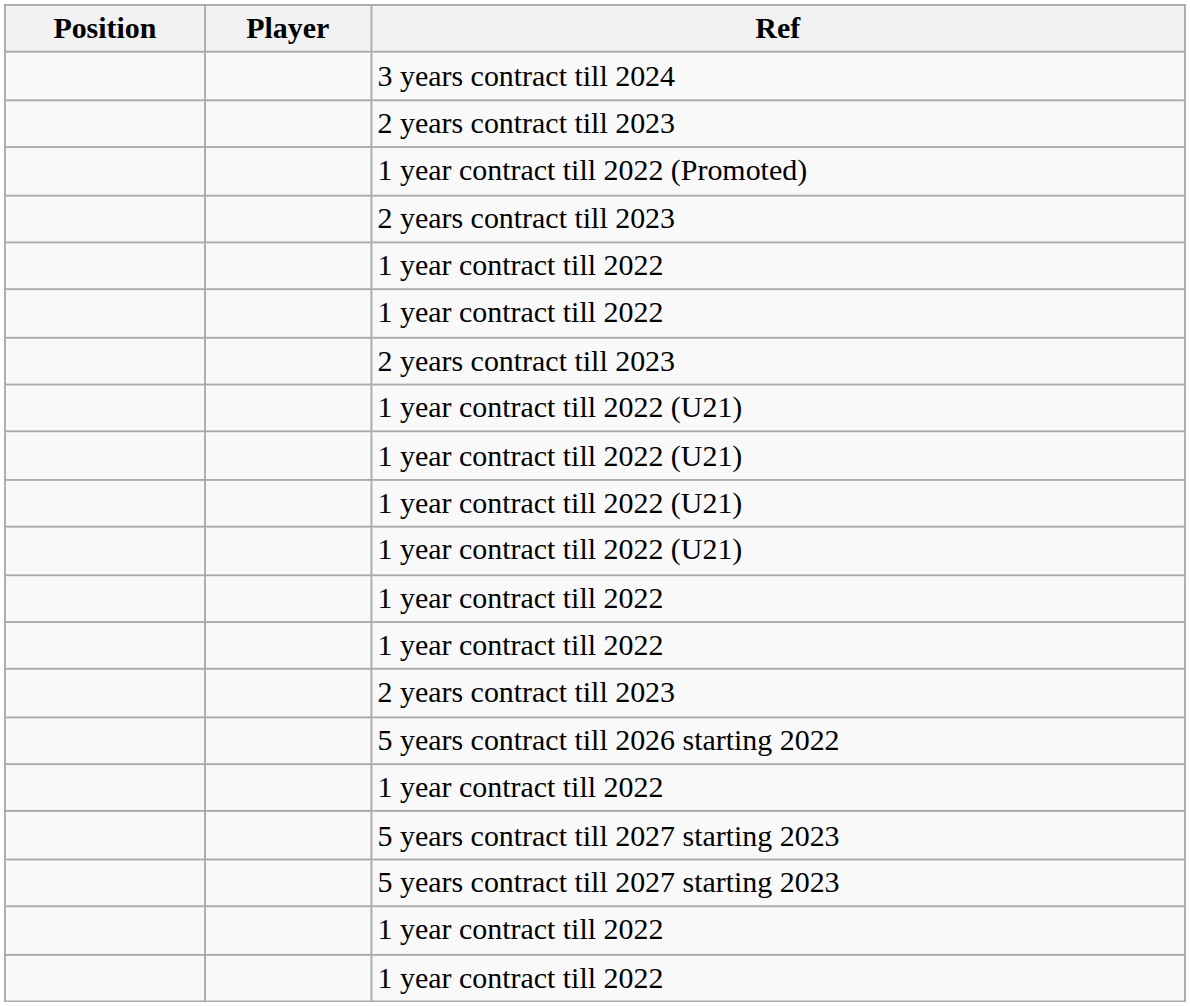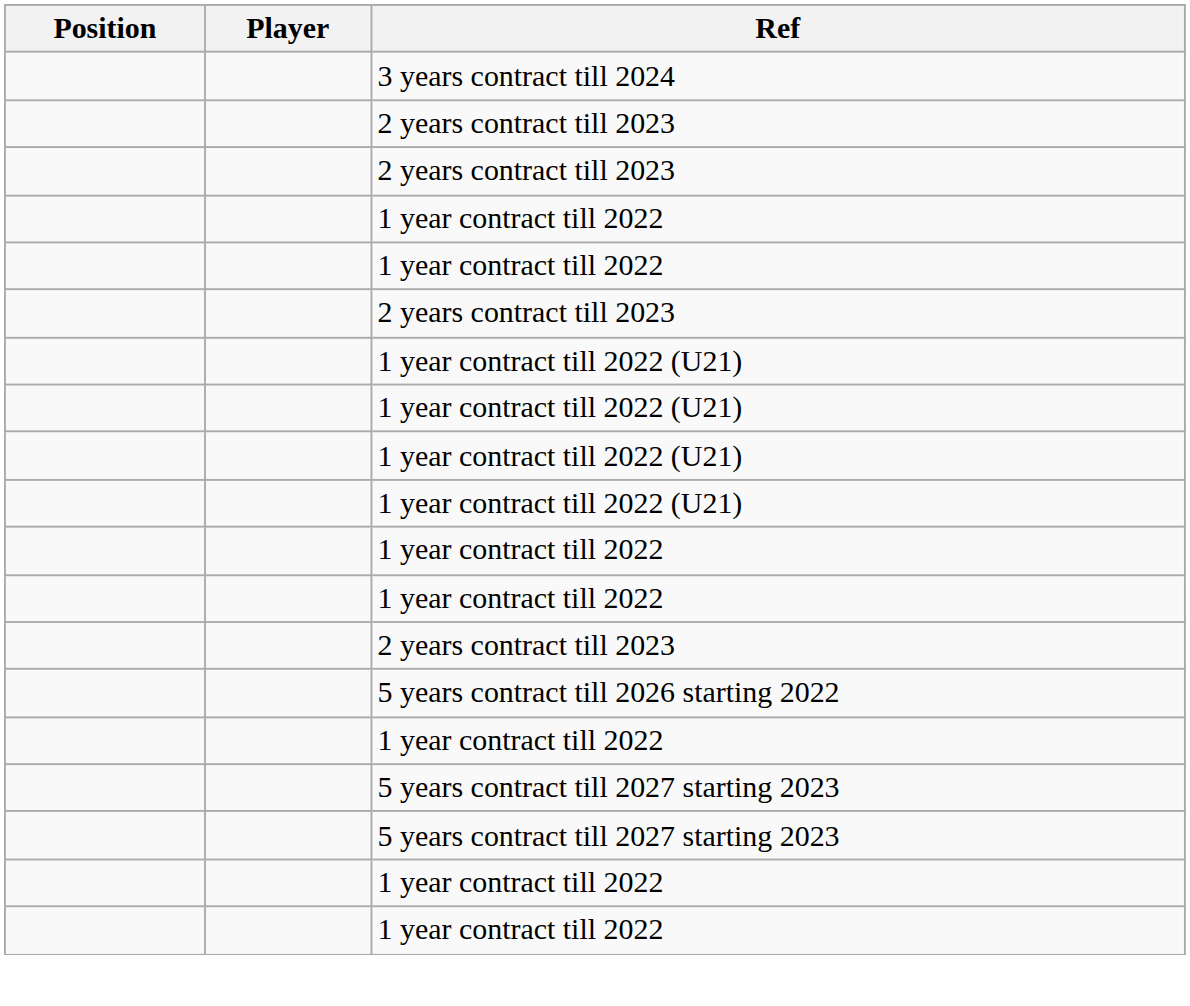- row: 1 year contract till 2022 (Promoted)
